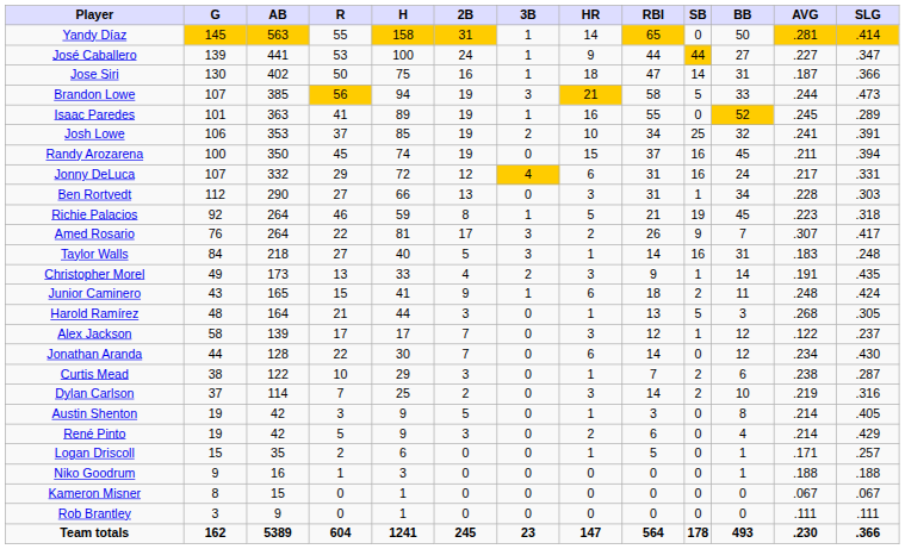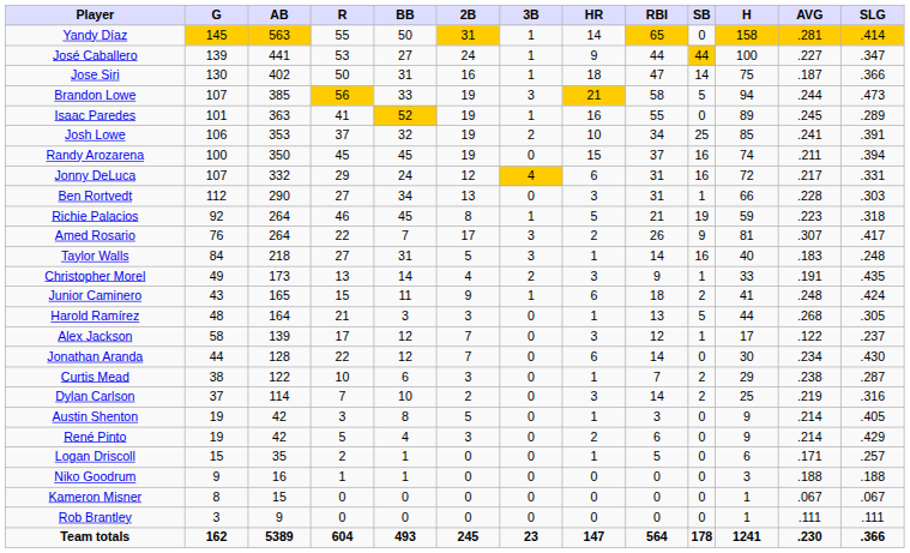columns swapped: H <-> BB
